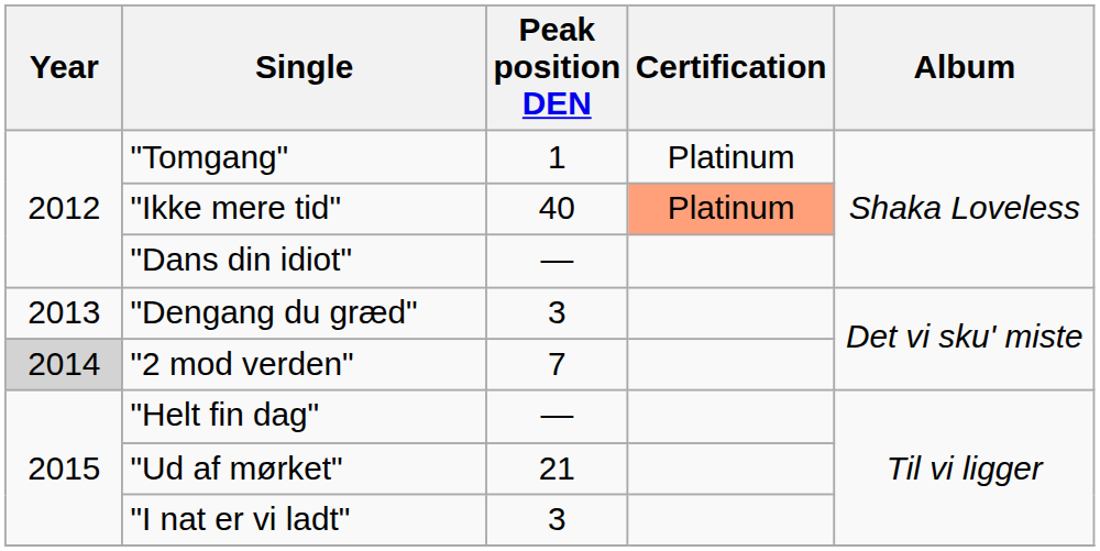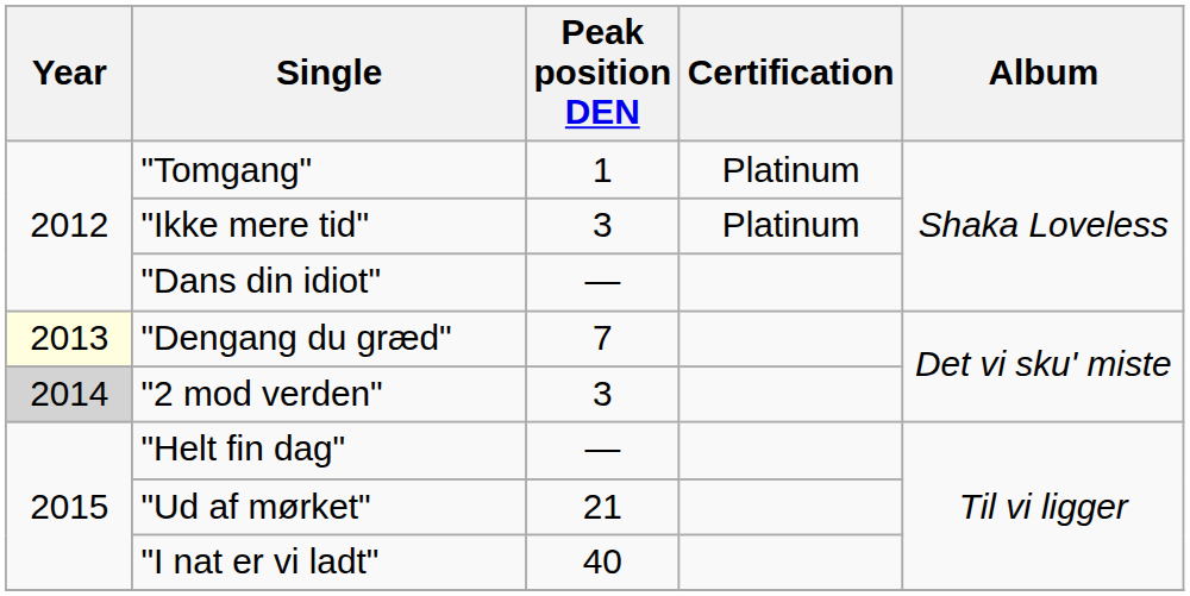"Ikke mere tid" | Peak position DEN: 40 -> 3
"Ikke mere tid" | Certification: lightsalmon background -> no background
"Dengang du græd" | Year: no background -> lightyellow background
"Dengang du græd" | Peak position DEN: 3 -> 7
"2 mod verden" | Peak position DEN: 7 -> 3
"I nat er vi ladt" | Peak position DEN: 3 -> 40
